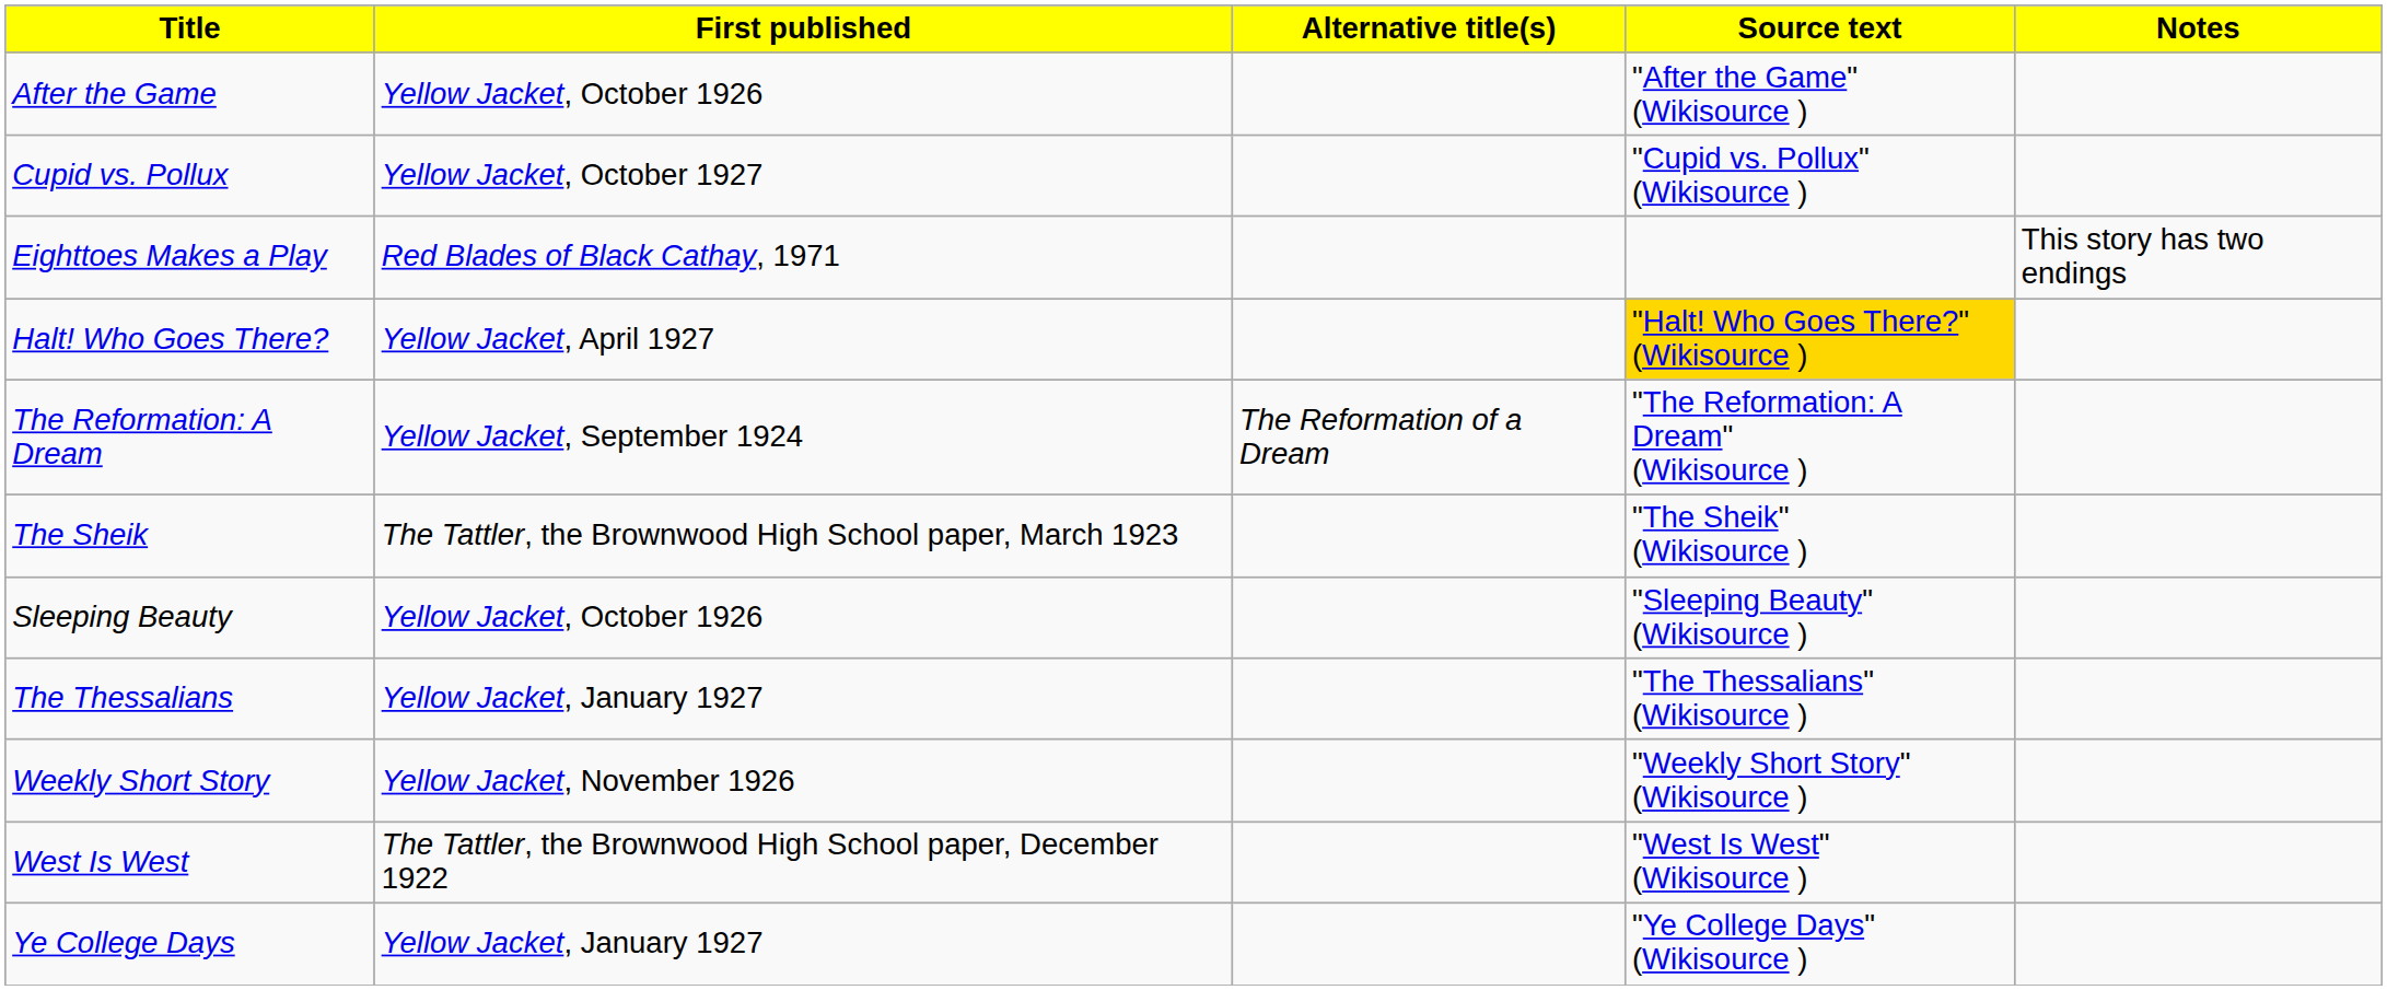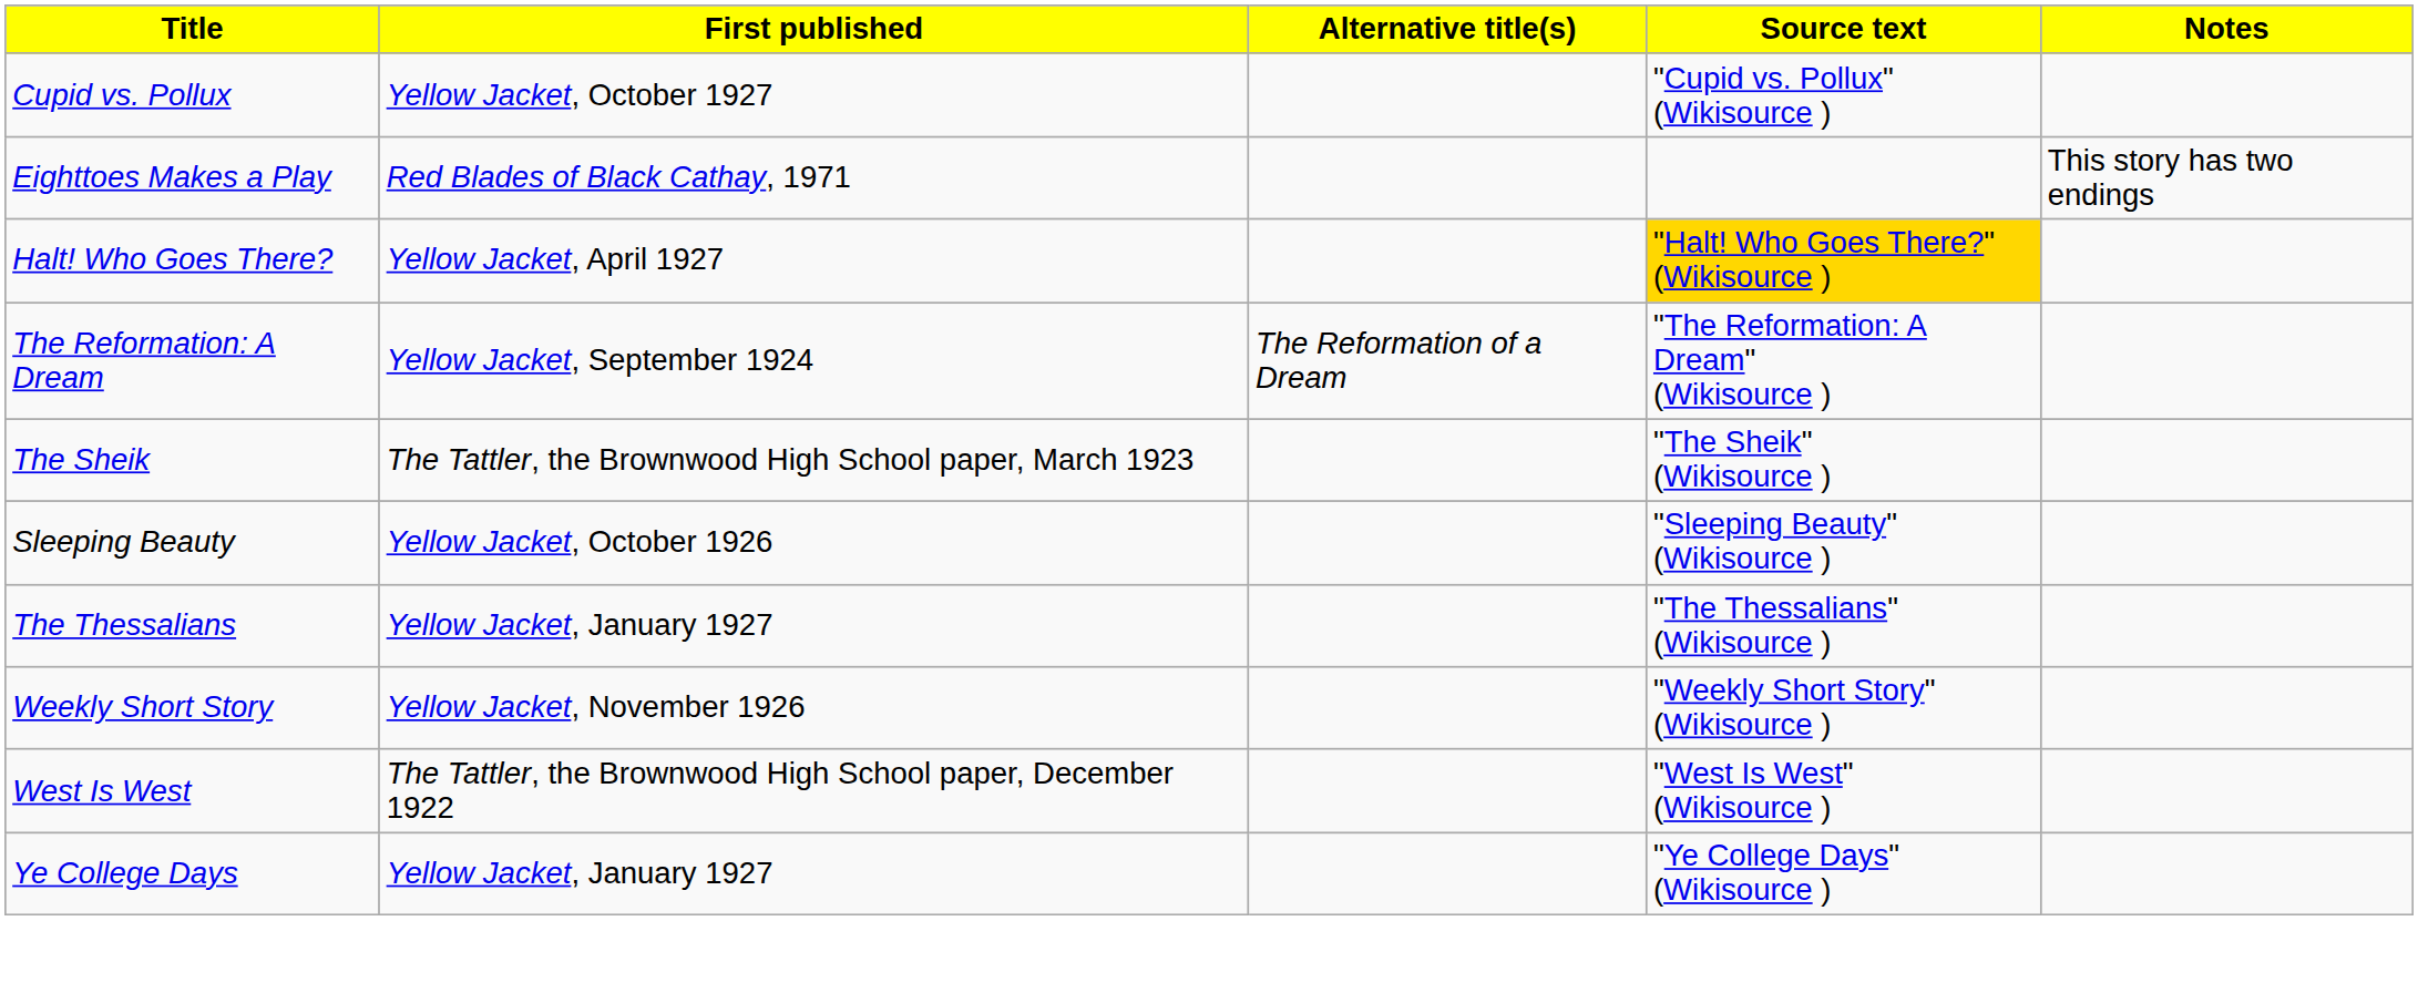- row: After the Game | Yellow Jacket, October 1926 | "After the Game" (Wikisource )
